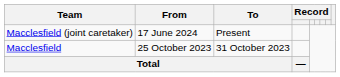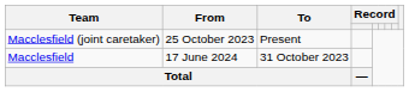Macclesfield (joint caretaker) | From: 17 June 2024 -> 25 October 2023
Macclesfield | From: 25 October 2023 -> 17 June 2024
